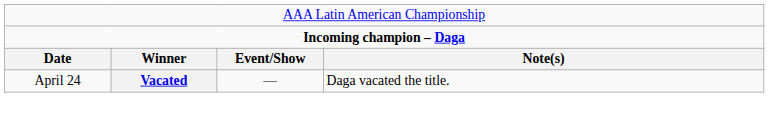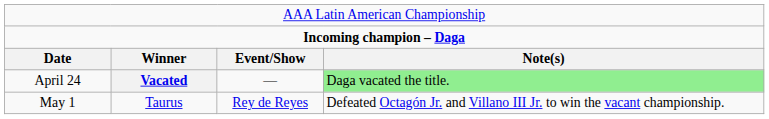April 24 | column 4: no background -> lightgreen background
+ row: May 1 | Taurus | Rey de Reyes | Defeated Octagón Jr. and Villano III Jr. to win the vacant championship.
